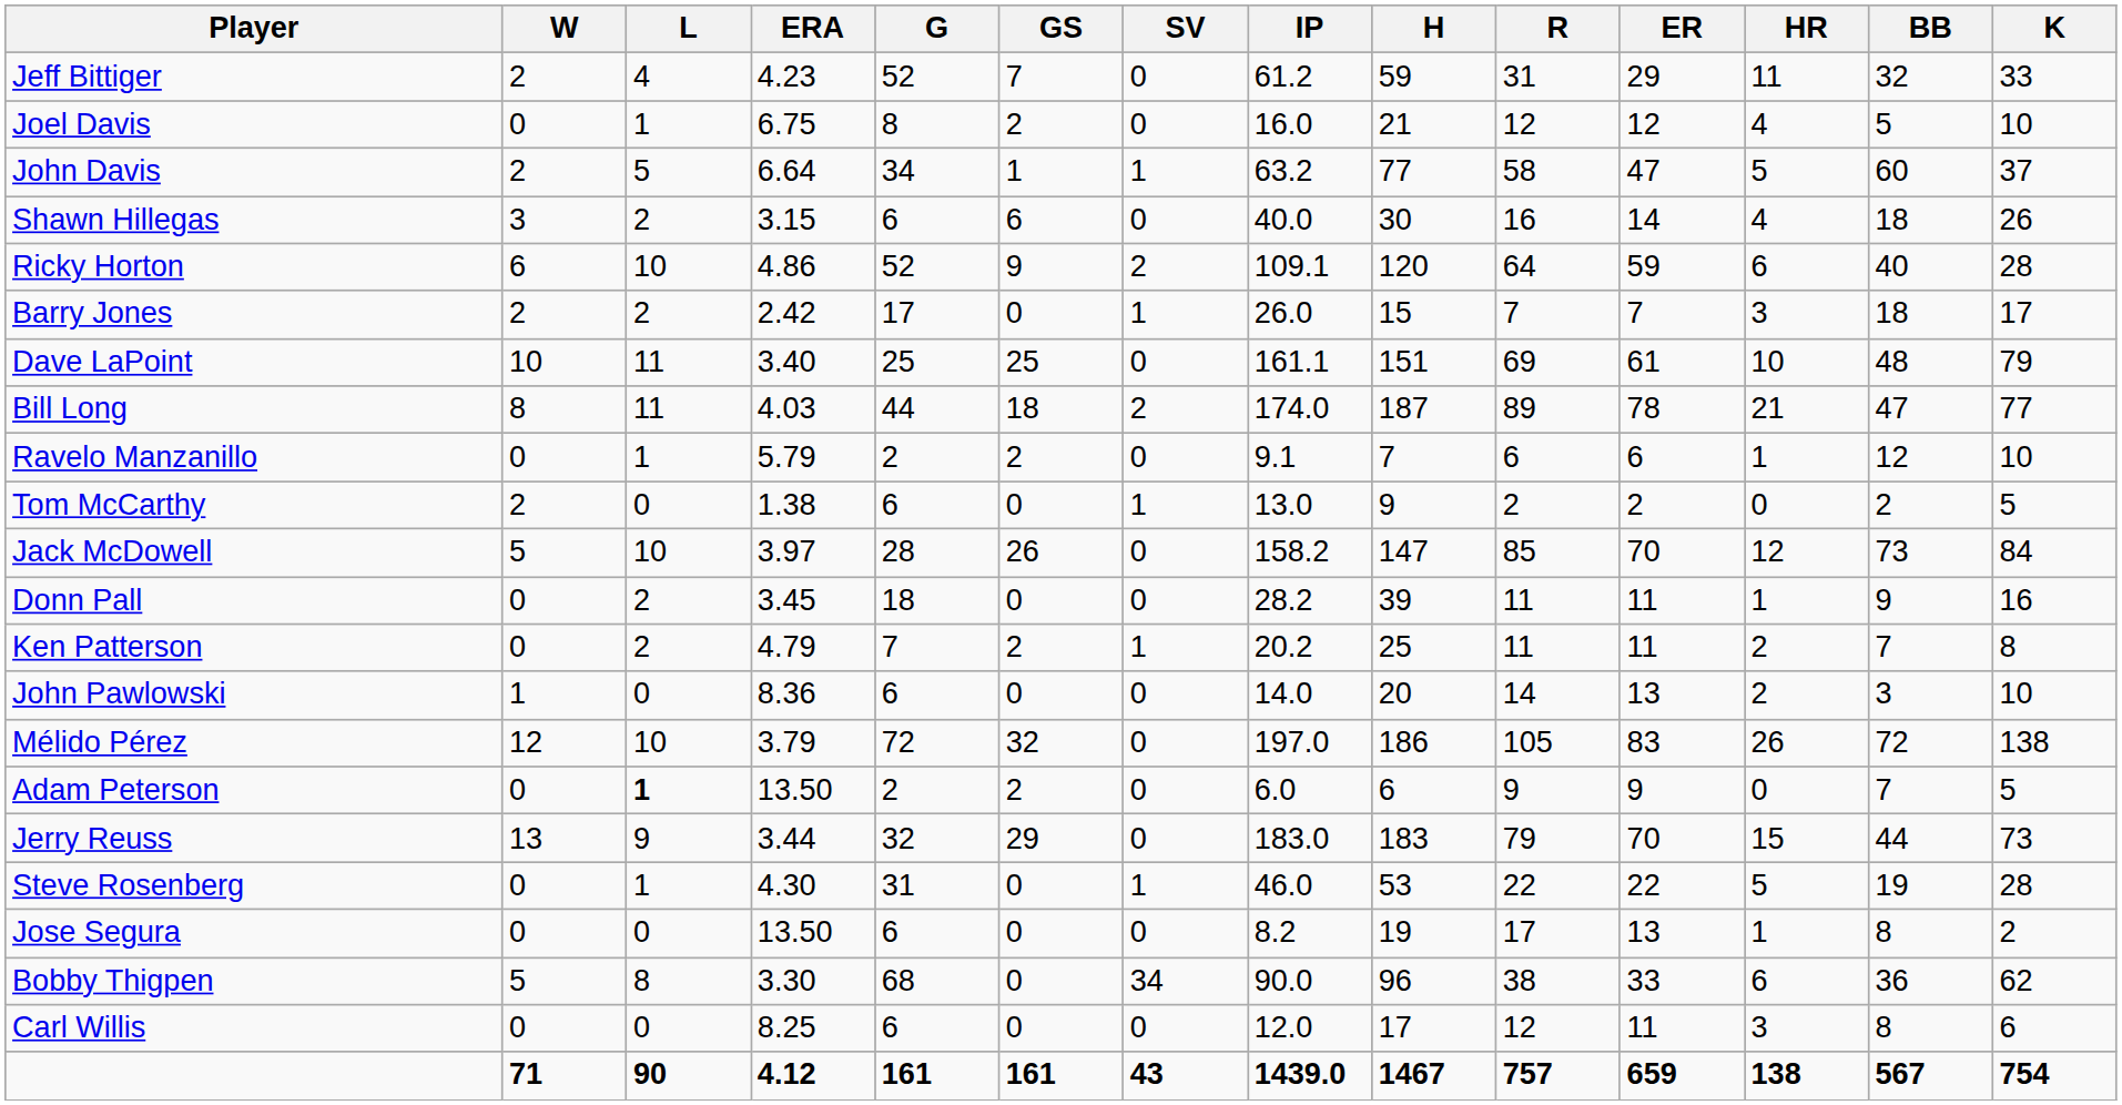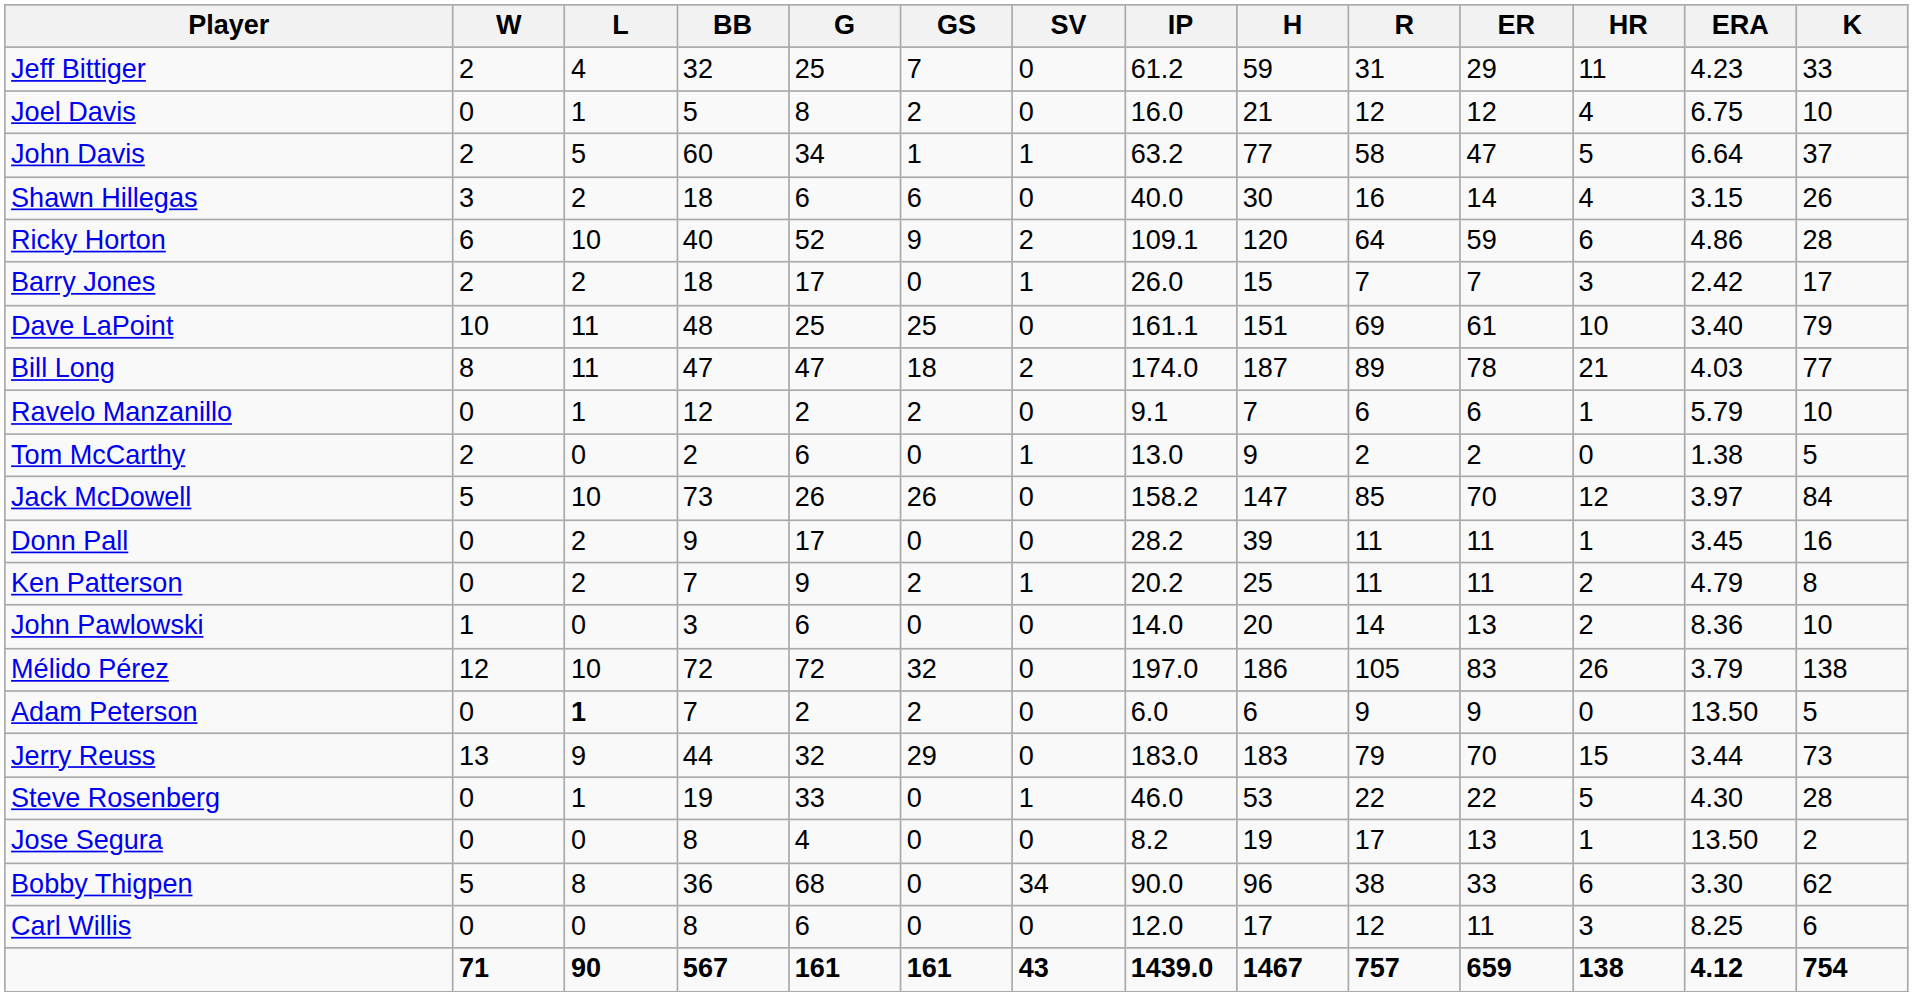columns swapped: ERA <-> BB
Jeff Bittiger | G: 52 -> 25
Bill Long | G: 44 -> 47
Jack McDowell | G: 28 -> 26
Donn Pall | G: 18 -> 17
Ken Patterson | G: 7 -> 9
Steve Rosenberg | G: 31 -> 33
Jose Segura | G: 6 -> 4
